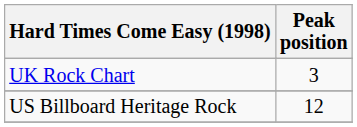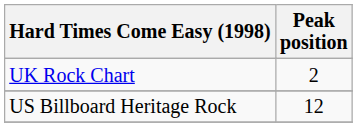UK Rock Chart | Peak position: 3 -> 2
